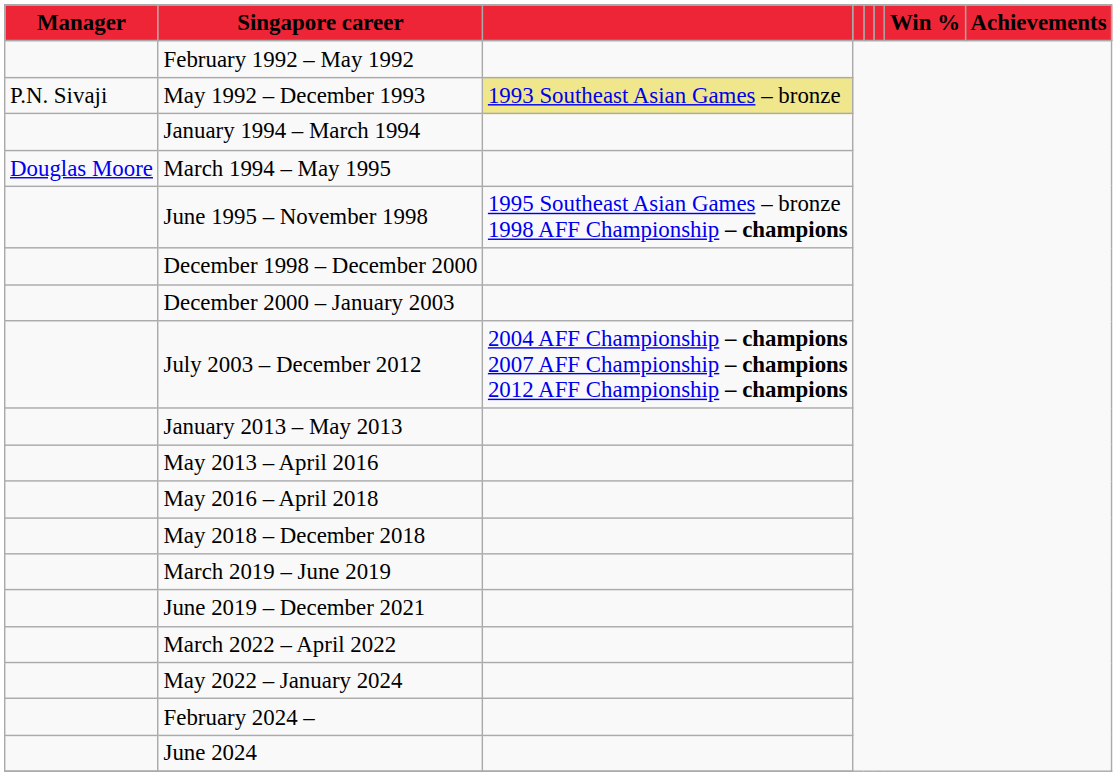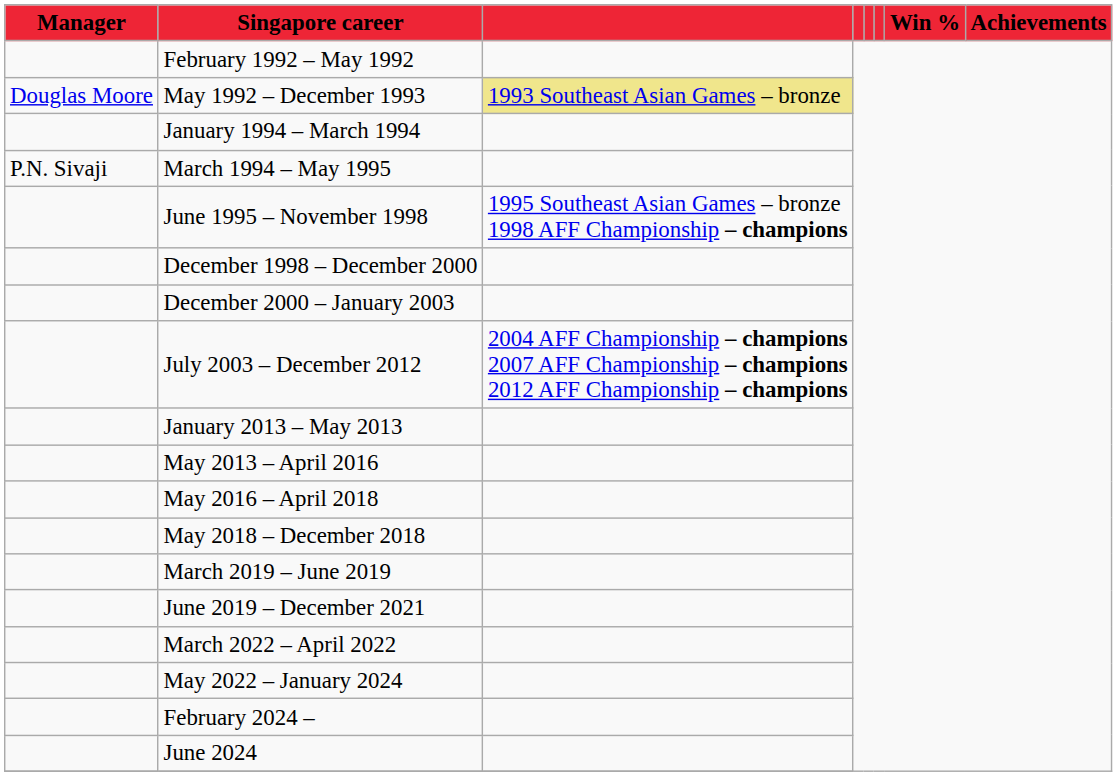May 1992 – December 1993 | Manager: P.N. Sivaji -> Douglas Moore
March 1994 – May 1995 | Manager: Douglas Moore -> P.N. Sivaji
